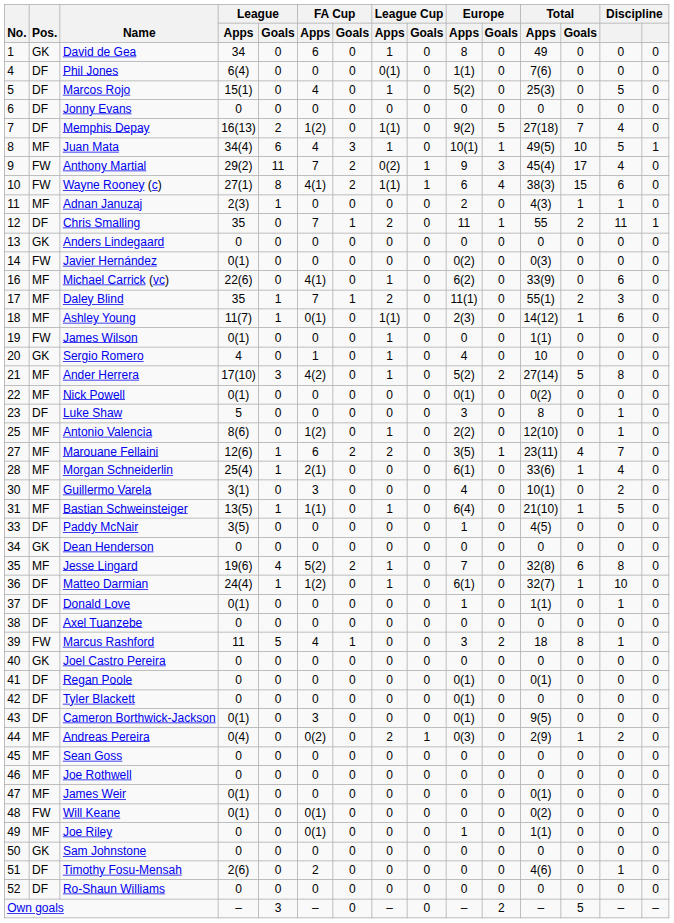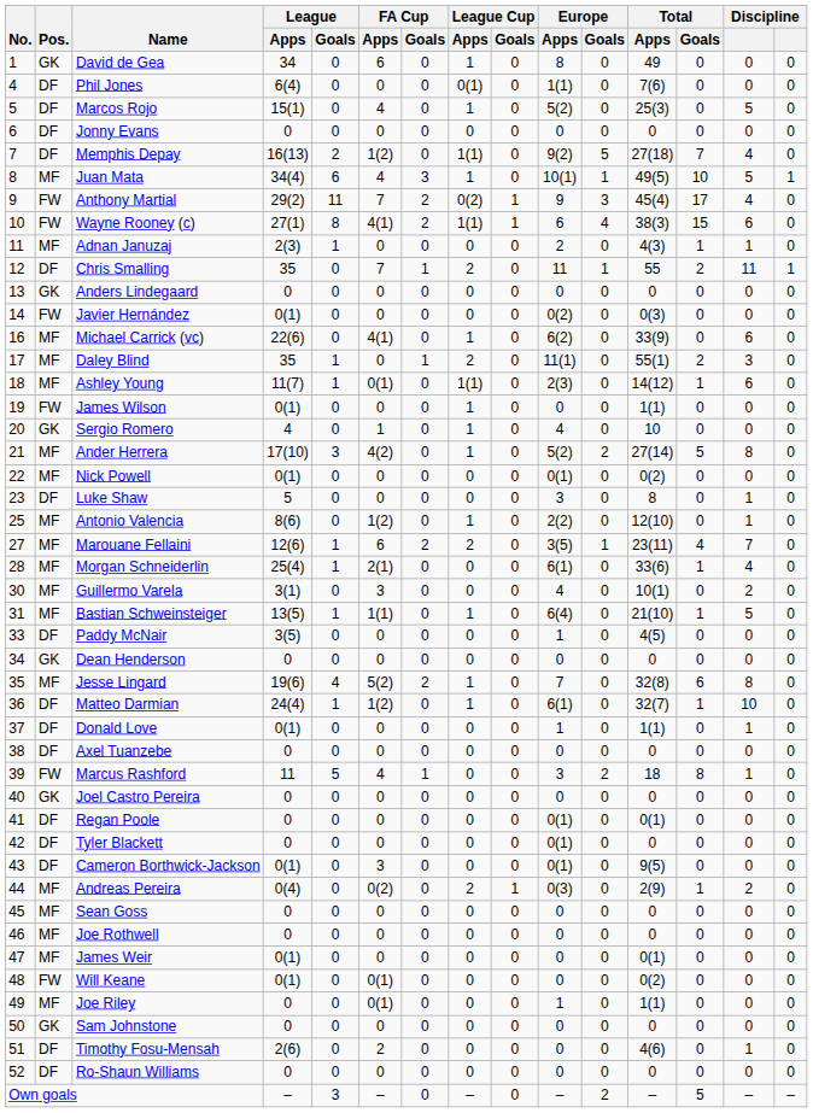Daley Blind | FA Cup / Apps: 7 -> 0
